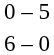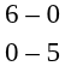rows swapped: 0 – 5 <-> 6 – 0
